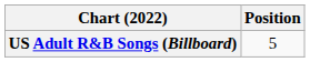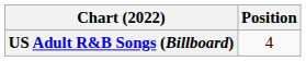US Adult R&B Songs (Billboard) | Position: 5 -> 4
